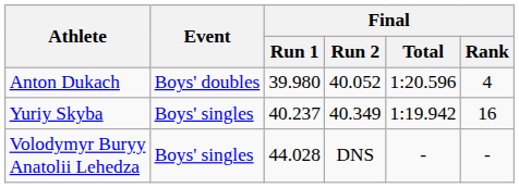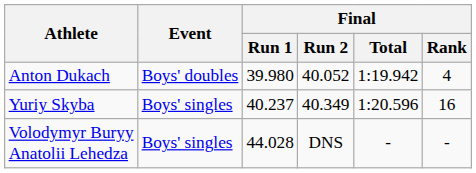Anton Dukach | Final / Total: 1:20.596 -> 1:19.942
Yuriy Skyba | Final / Total: 1:19.942 -> 1:20.596
